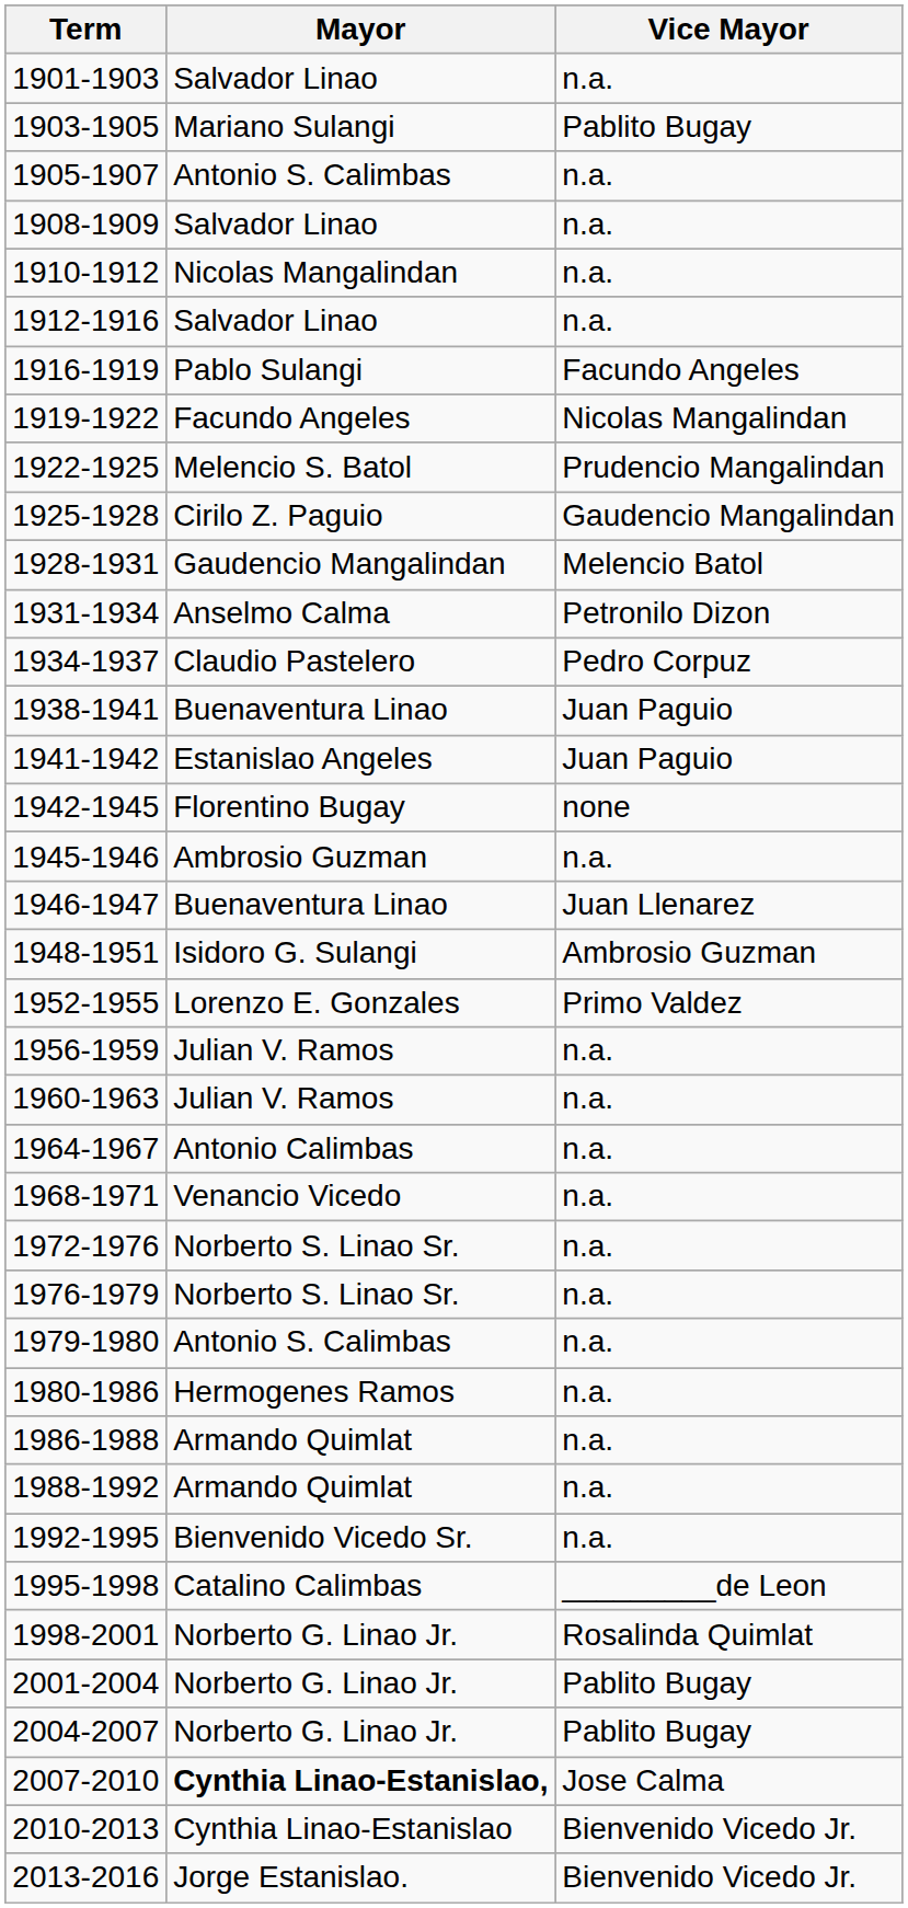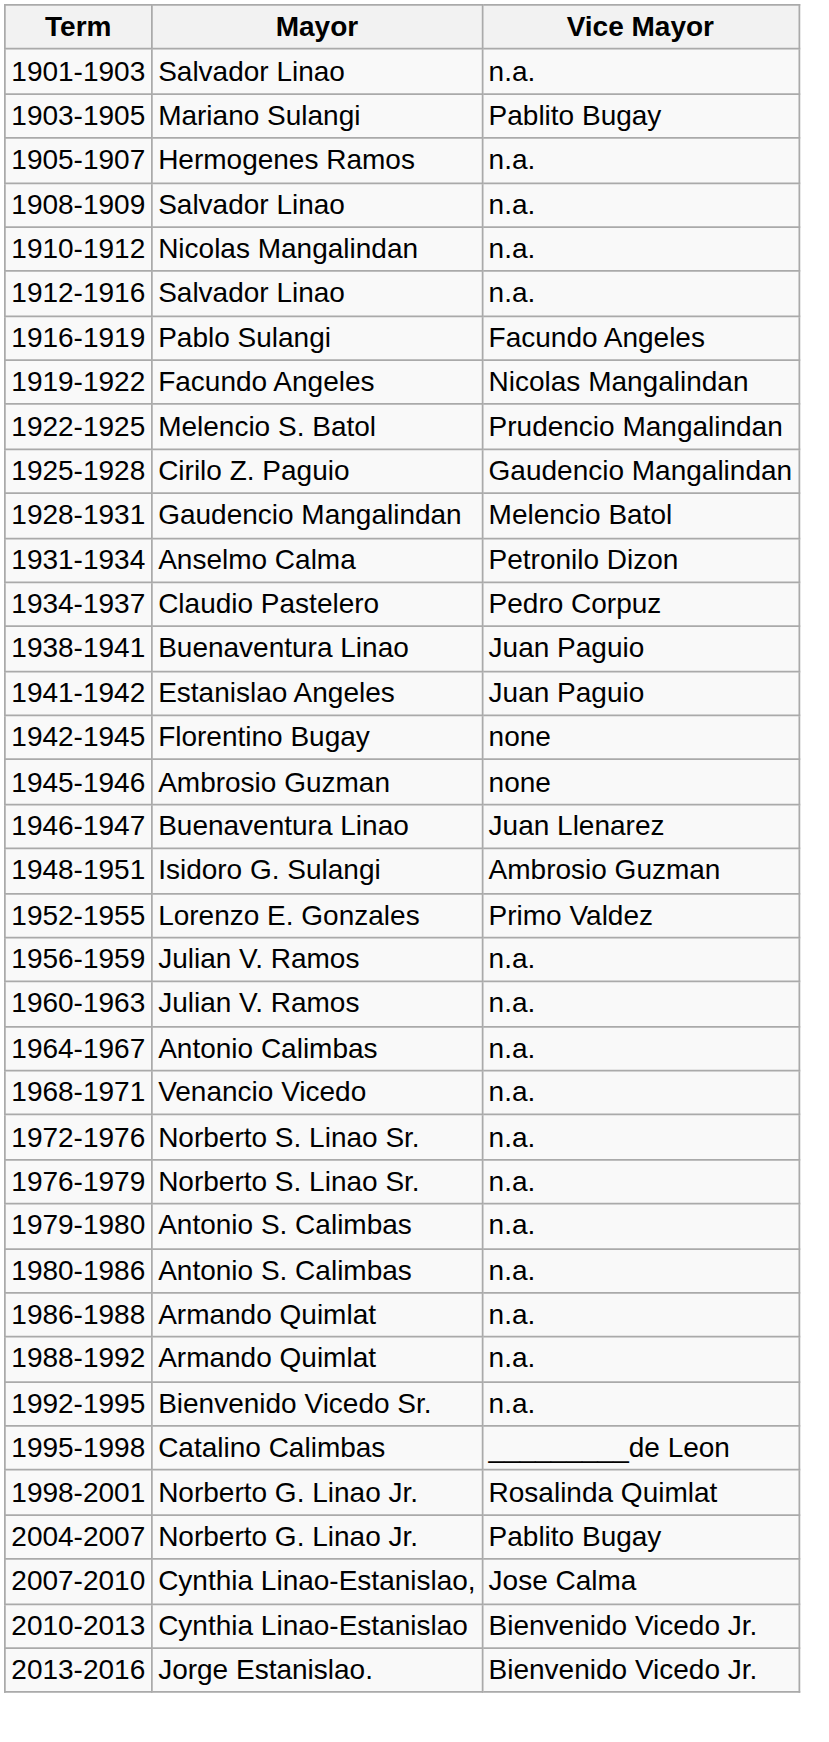1905-1907 | Mayor: Antonio S. Calimbas -> Hermogenes Ramos
1945-1946 | Vice Mayor: n.a. -> none
1980-1986 | Mayor: Hermogenes Ramos -> Antonio S. Calimbas
- row: 2001-2004 | Norberto G. Linao Jr. | Pablito Bugay
2007-2010 | Mayor: bold -> normal
